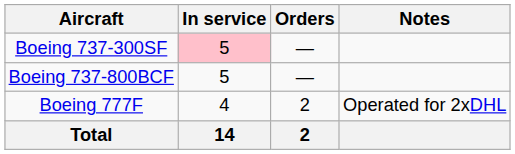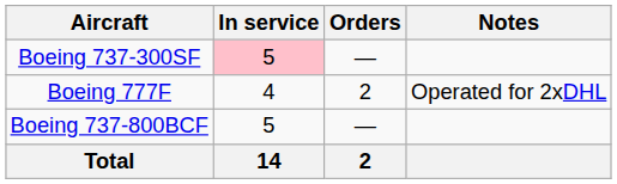rows swapped: Boeing 737-800BCF <-> Boeing 777F
